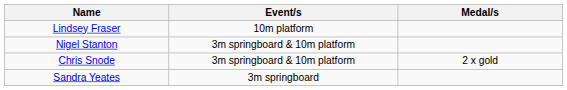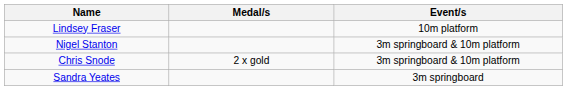columns swapped: Event/s <-> Medal/s
